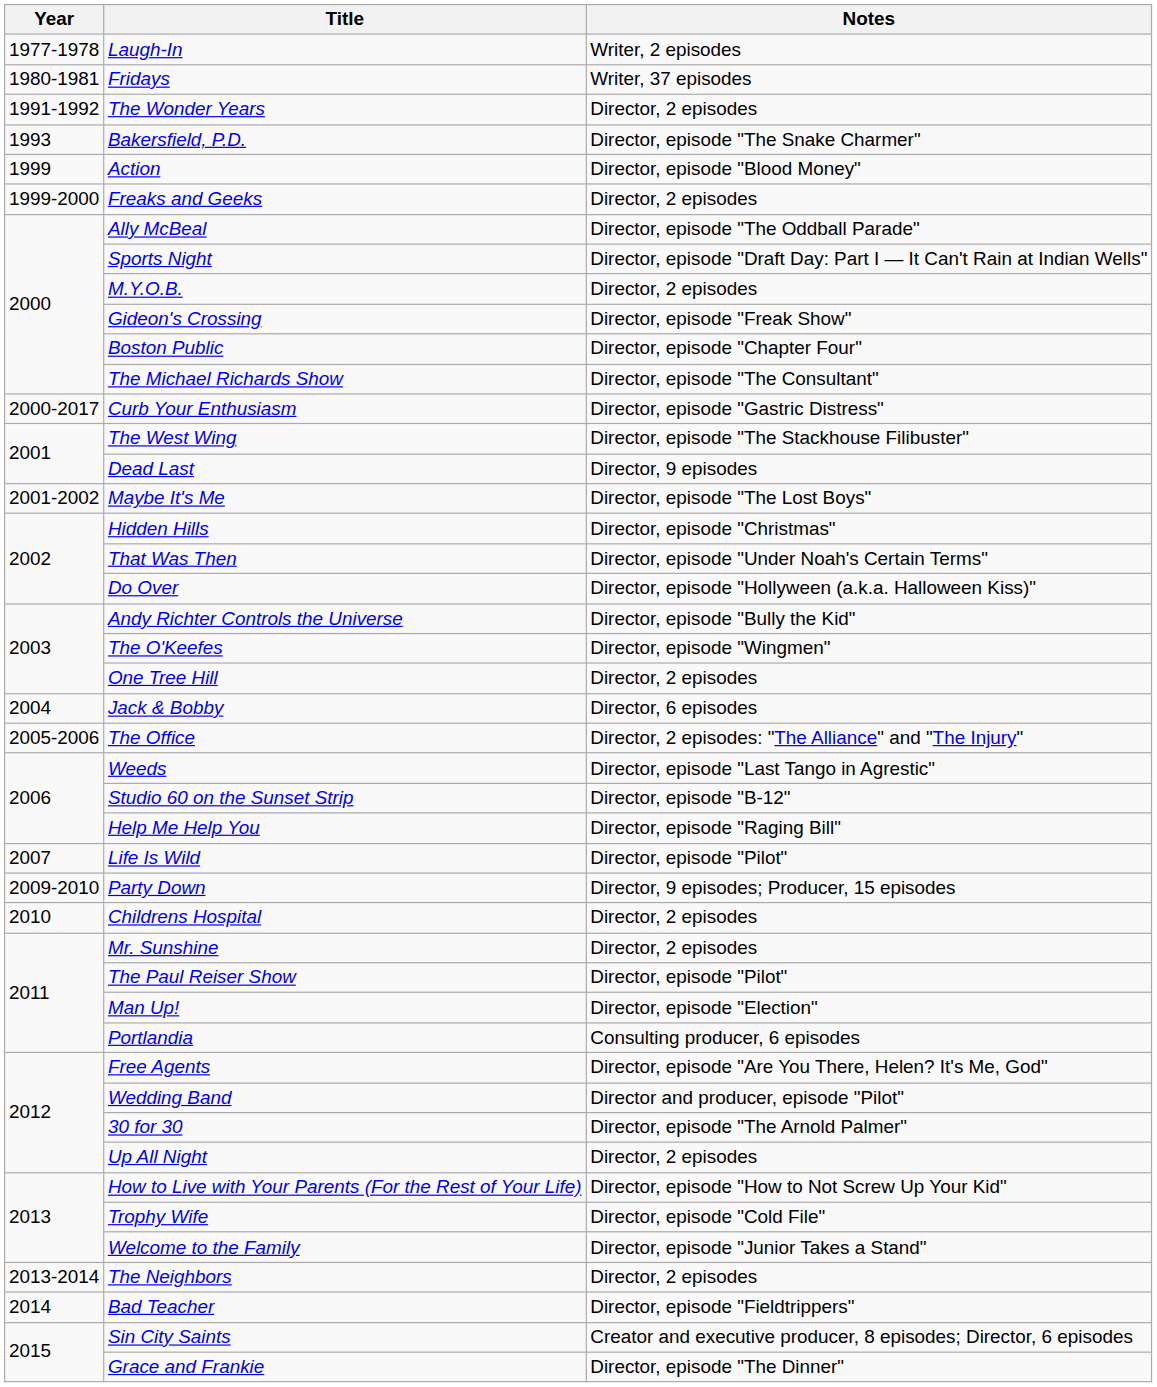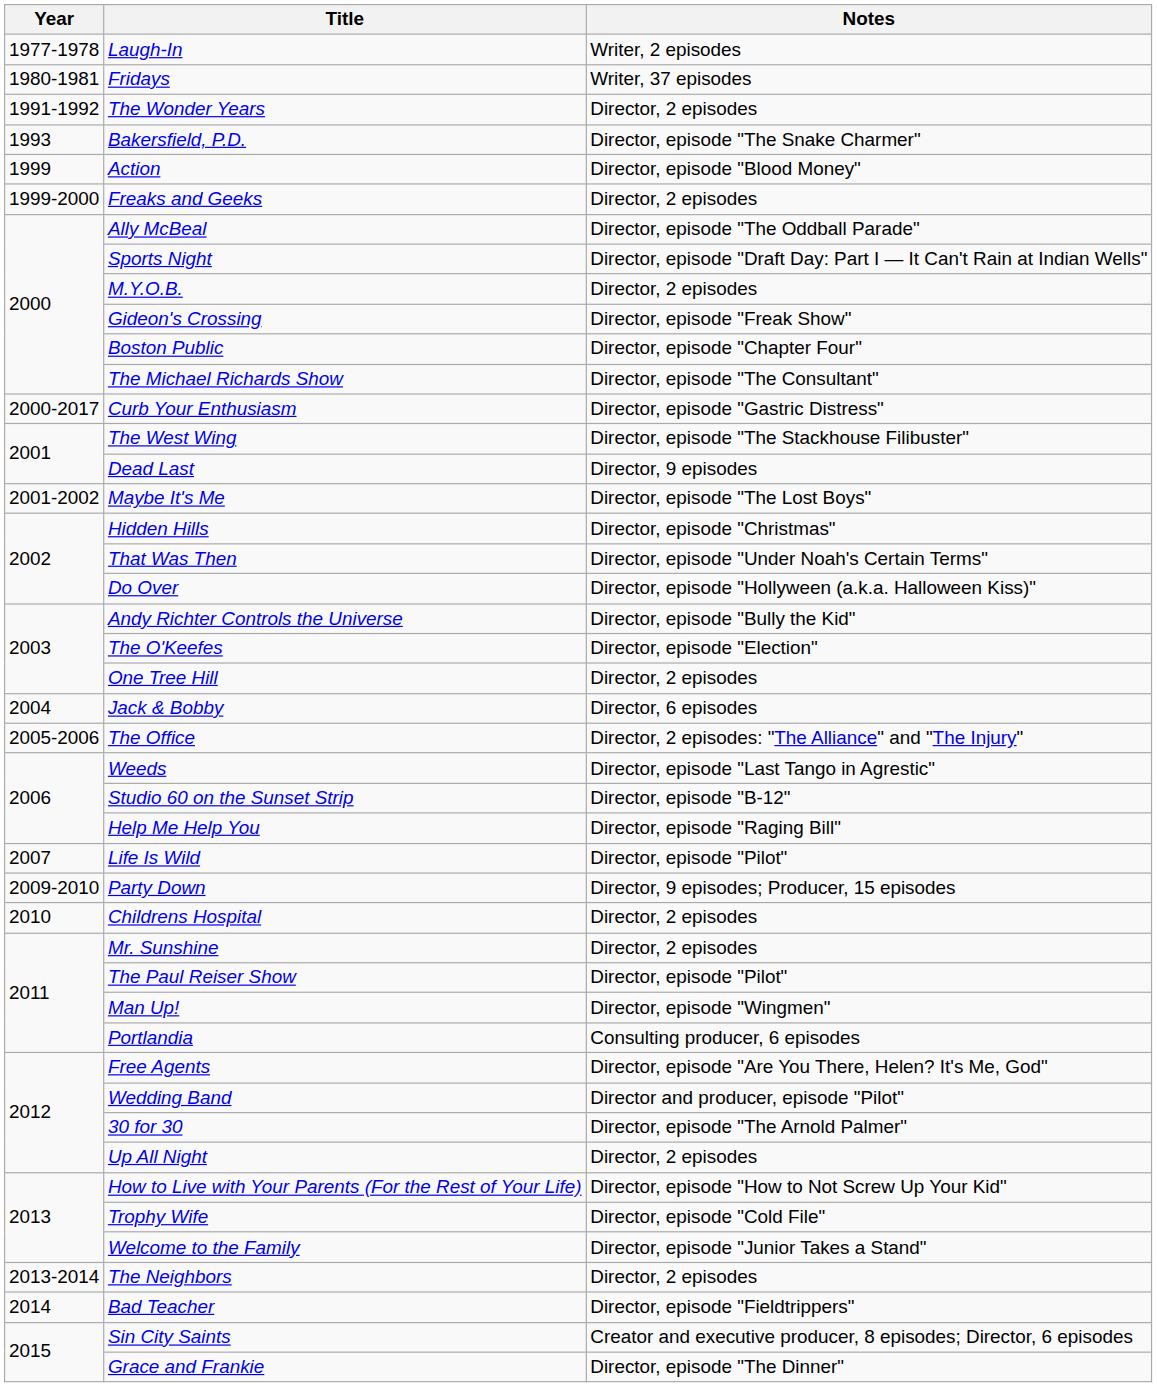The O'Keefes | Notes: Director, episode "Wingmen" -> Director, episode "Election"
Man Up! | Notes: Director, episode "Election" -> Director, episode "Wingmen"
